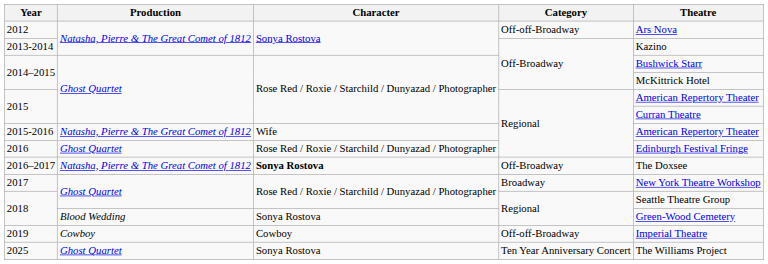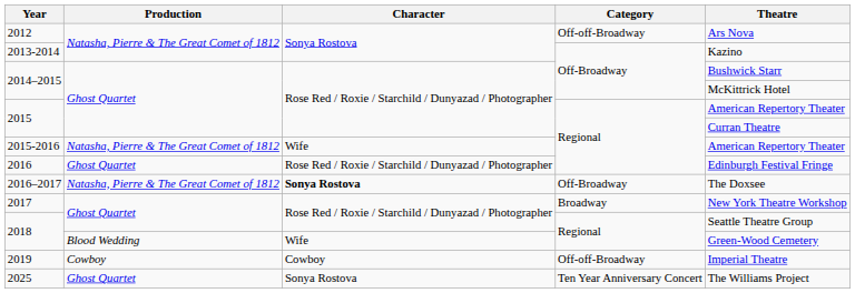2018 / Blood Wedding | Character: Sonya Rostova -> Wife
